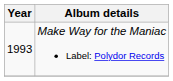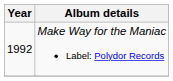Make Way for the Maniac Label: Polydor Records | Year: 1993 -> 1992
